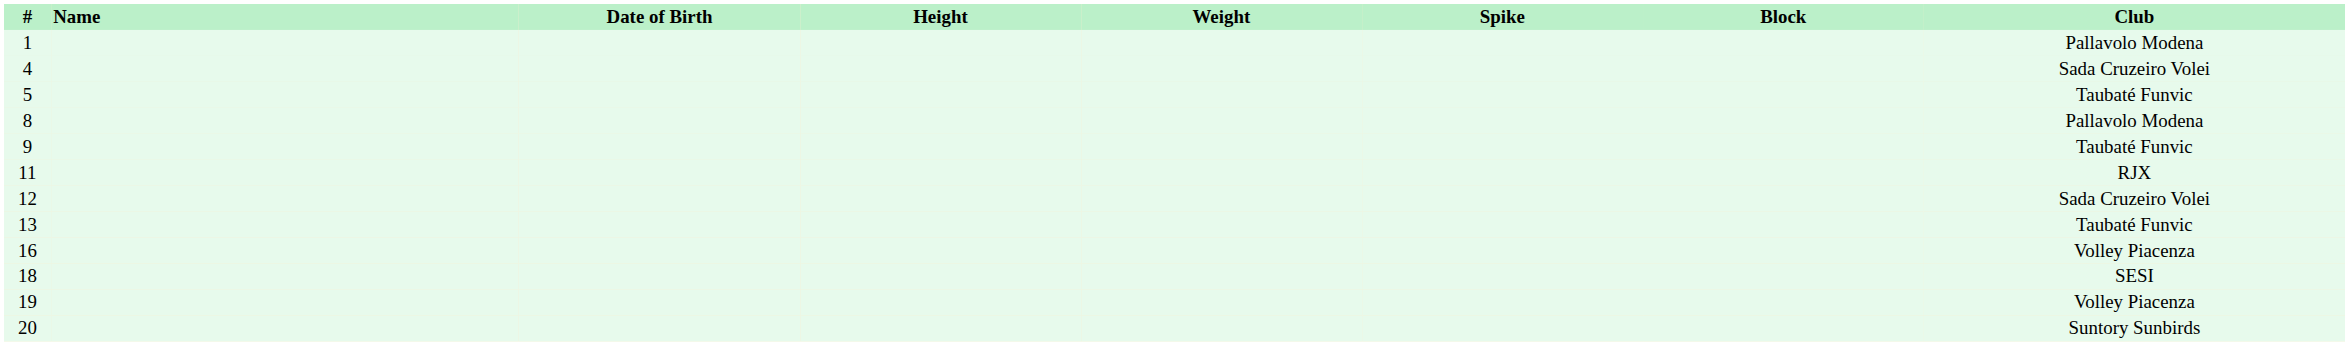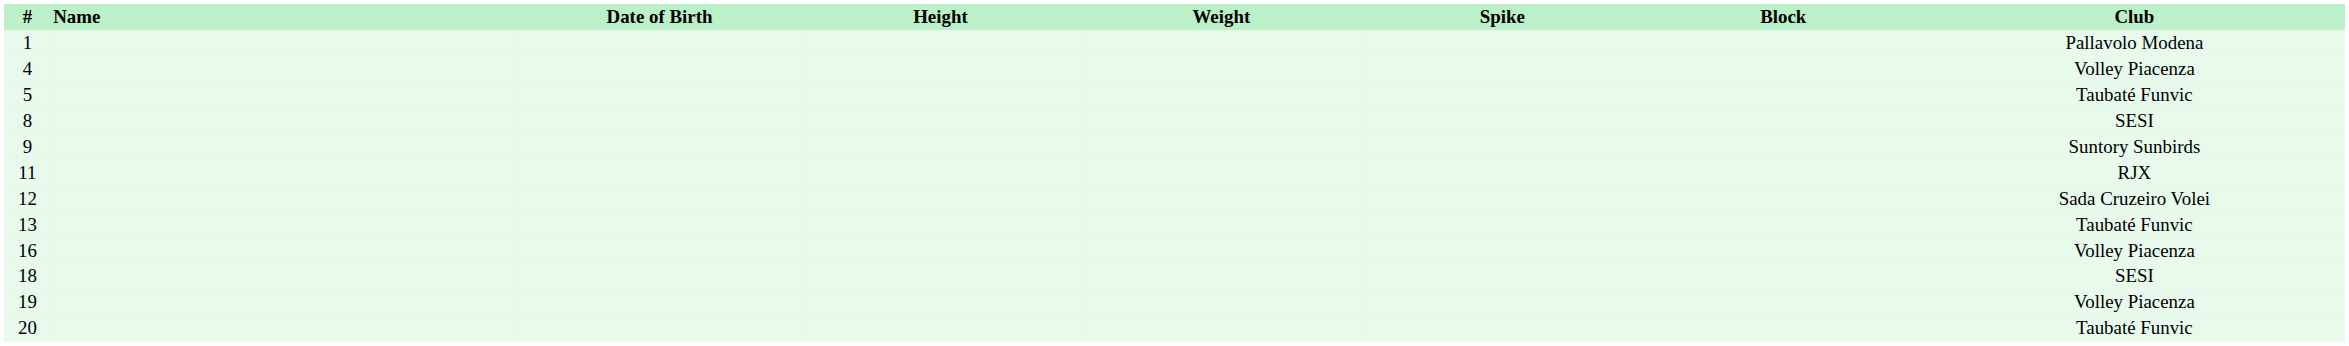4 | Club: Sada Cruzeiro Volei -> Volley Piacenza
8 | Club: Pallavolo Modena -> SESI
9 | Club: Taubaté Funvic -> Suntory Sunbirds
20 | Club: Suntory Sunbirds -> Taubaté Funvic
